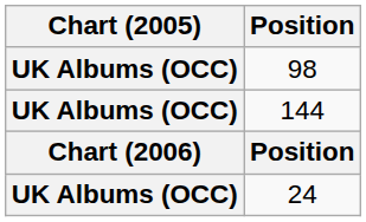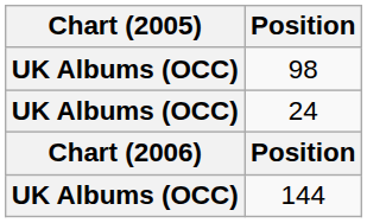rows swapped: 24 <-> 144
